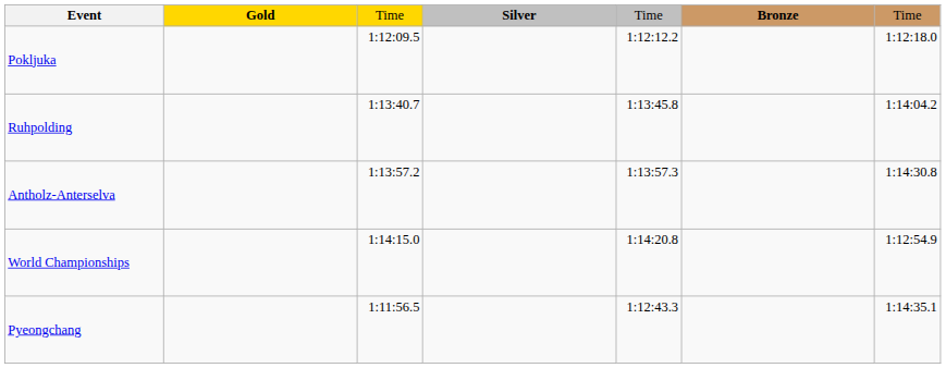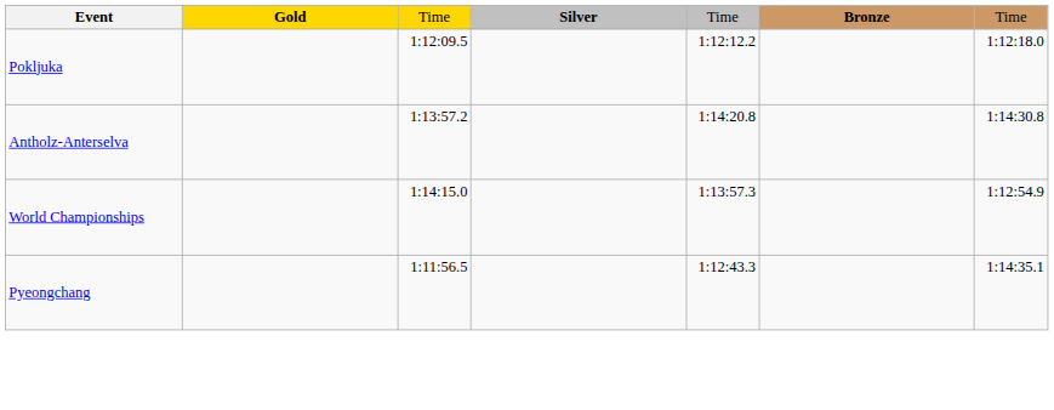- row: Ruhpolding | 1:13:40.7 | 1:13:45.8 | 1:14:04.2
Antholz-Anterselva | column 5: 1:13:57.3 -> 1:14:20.8
World Championships | column 5: 1:14:20.8 -> 1:13:57.3
